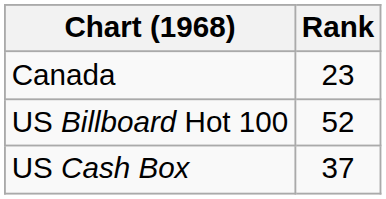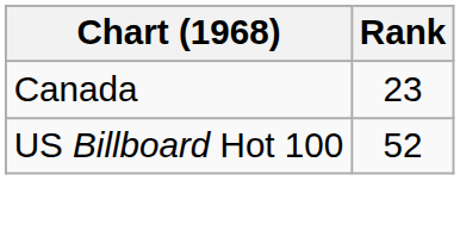- row: US Cash Box | 37
